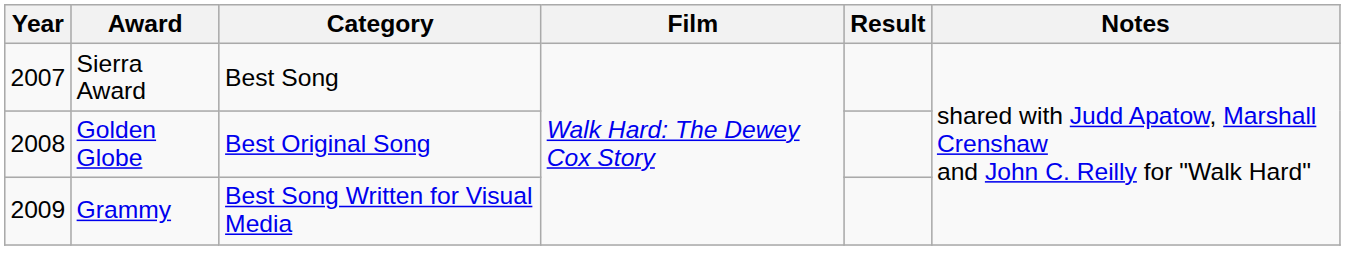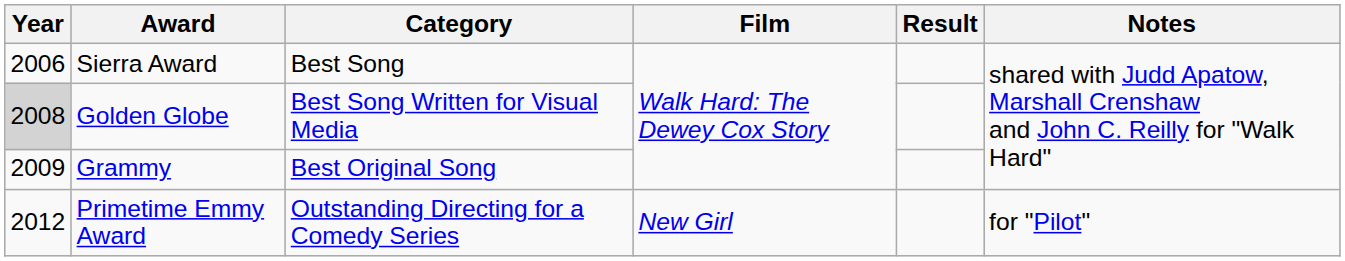Sierra Award | Year: 2007 -> 2006
Golden Globe | Year: no background -> lightgrey background
Golden Globe | Category: Best Original Song -> Best Song Written for Visual Media
Grammy | Category: Best Song Written for Visual Media -> Best Original Song
+ row: 2012 | Primetime Emmy Award | Outstanding Directing for a Comedy Series | New Girl | for "Pilot"
